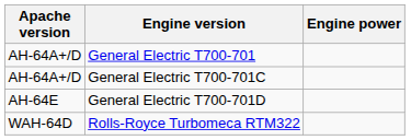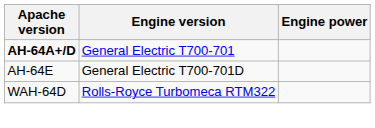General Electric T700-701 | Apache version: normal -> bold
- row: AH-64A+/D | General Electric T700-701C
